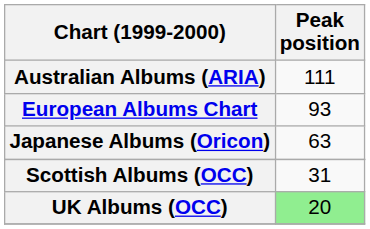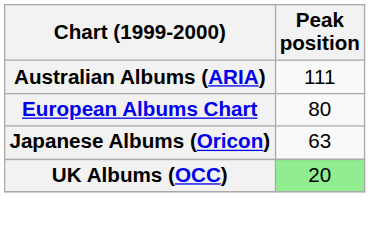European Albums Chart | Peak position: 93 -> 80
- row: Scottish Albums (OCC) | 31
